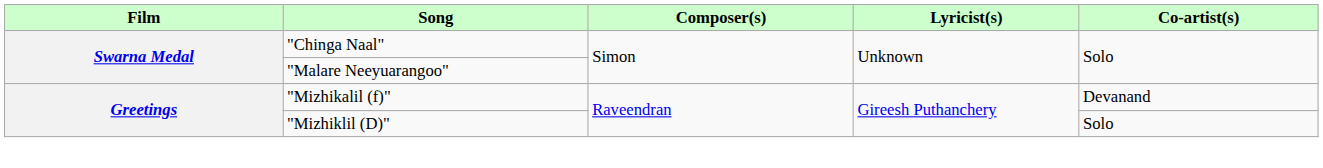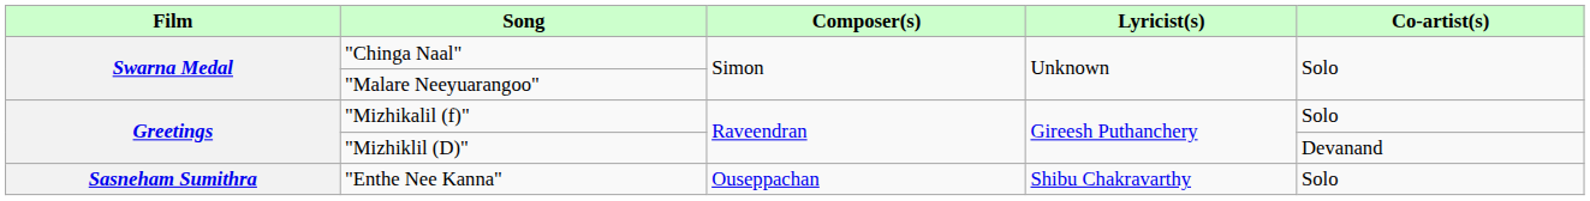"Mizhikalil (f)" | Co-artist(s): Devanand -> Solo
"Mizhiklil (D)" | Co-artist(s): Solo -> Devanand
+ row: Sasneham Sumithra | "Enthe Nee Kanna" | Ouseppachan | Shibu Chakravarthy | Solo
